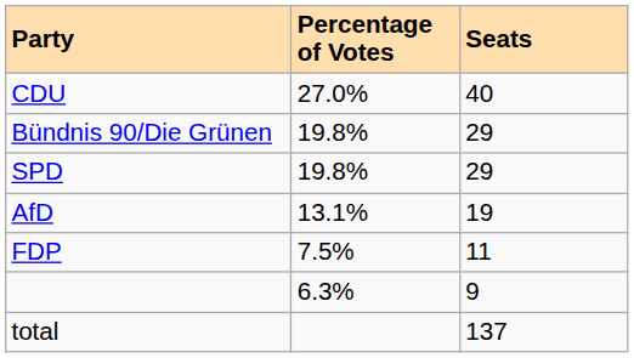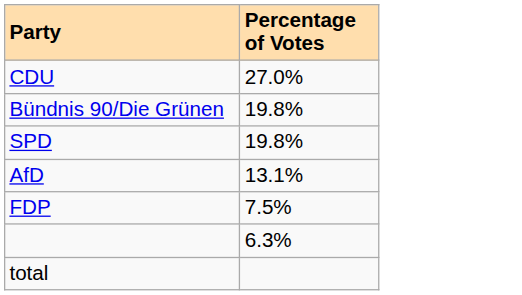- column: Seats | 40 | 29 | 29 | 19 | 11 | 9 | 137
